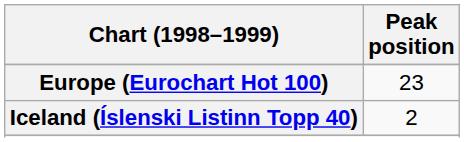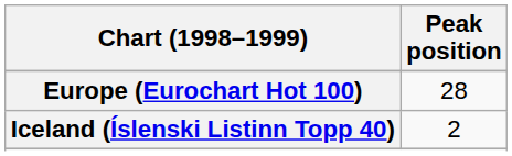Europe (Eurochart Hot 100) | Peak position: 23 -> 28
